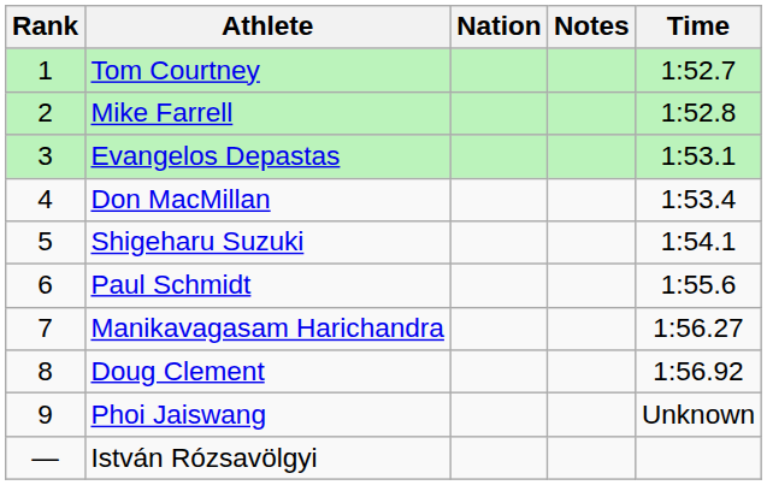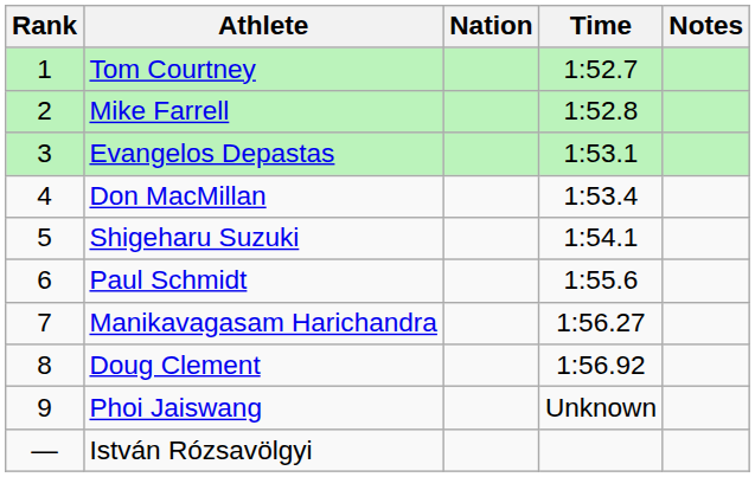columns swapped: Time <-> Notes
